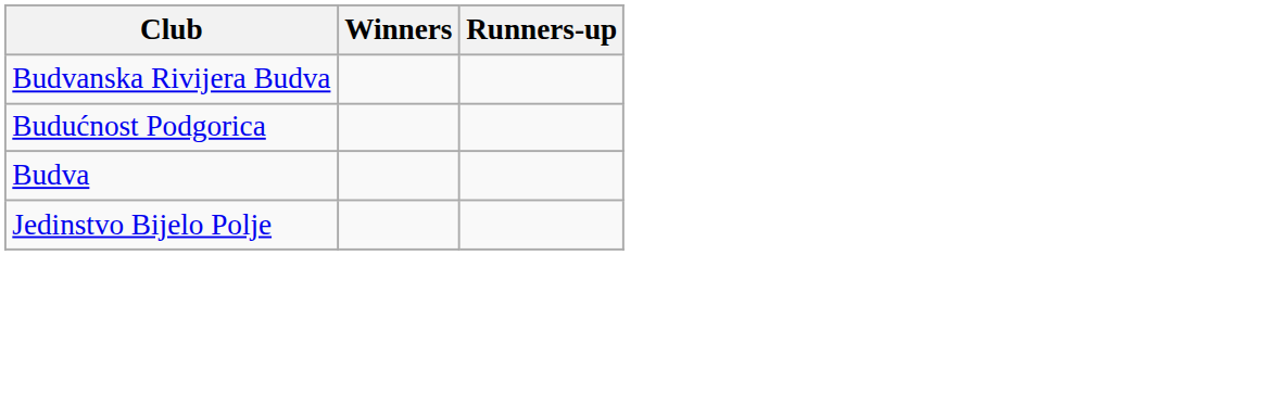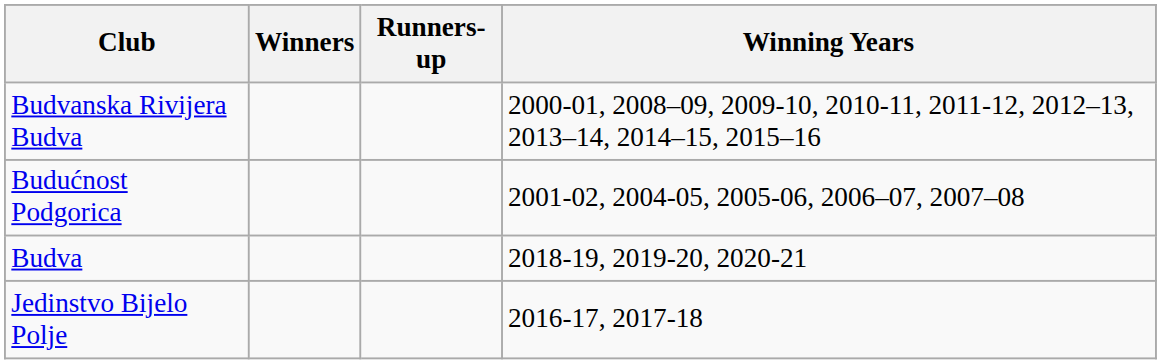+ column: Winning Years | 2000-01, 2008–09, 2009-10, 2010-11, 2011-12, 2012–13, 2013–14, 2014–15, 2015–16 | 2001-02, 2004-05, 2005-06, 2006–07, 2007–08 | 2018-19, 2019-20, 2020-21 | 2016-17, 2017-18
